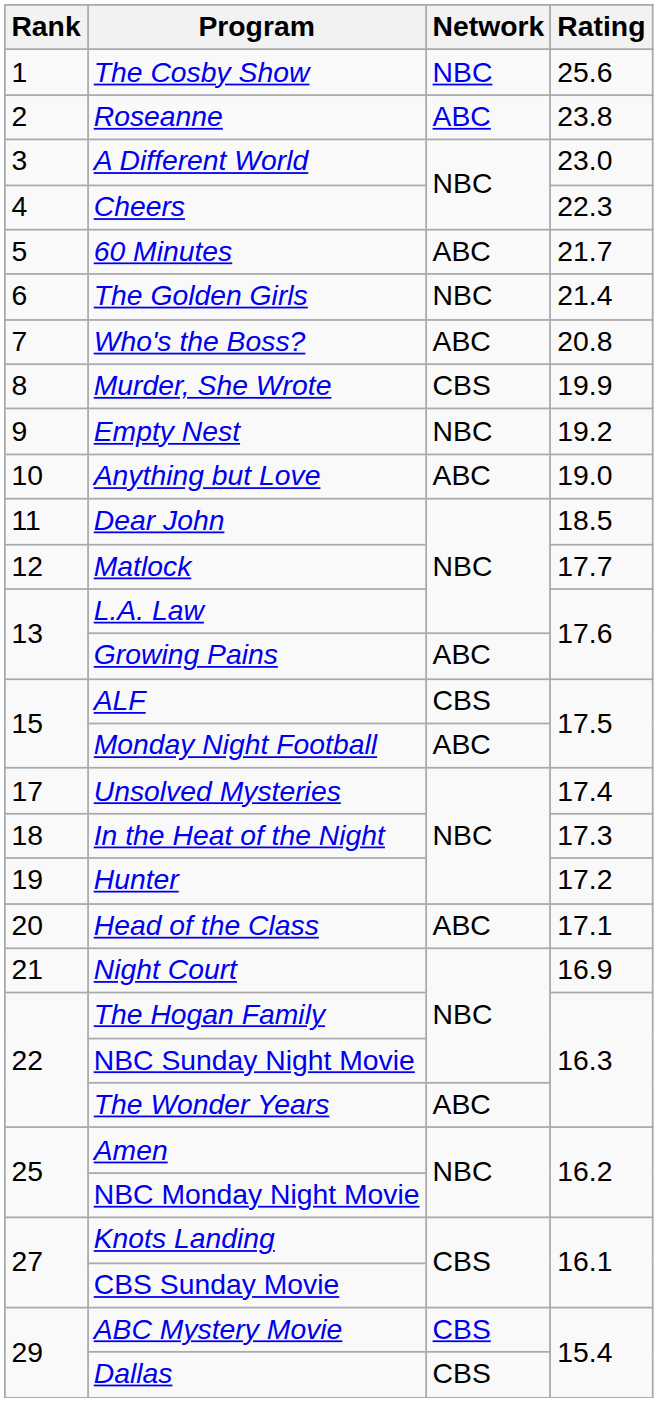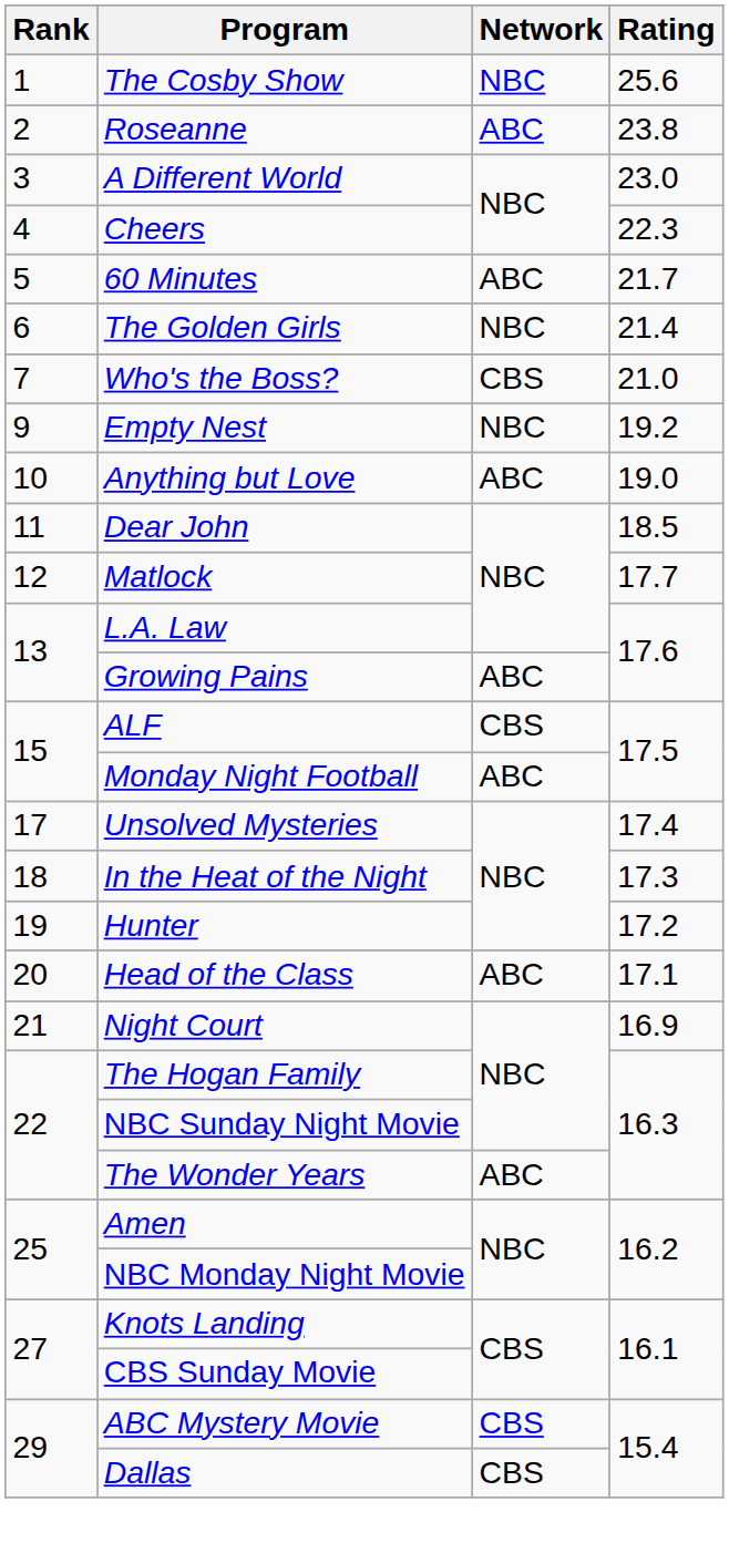Who's the Boss? | Network: ABC -> CBS
Who's the Boss? | Rating: 20.8 -> 21.0
- row: 8 | Murder, She Wrote | CBS | 19.9
